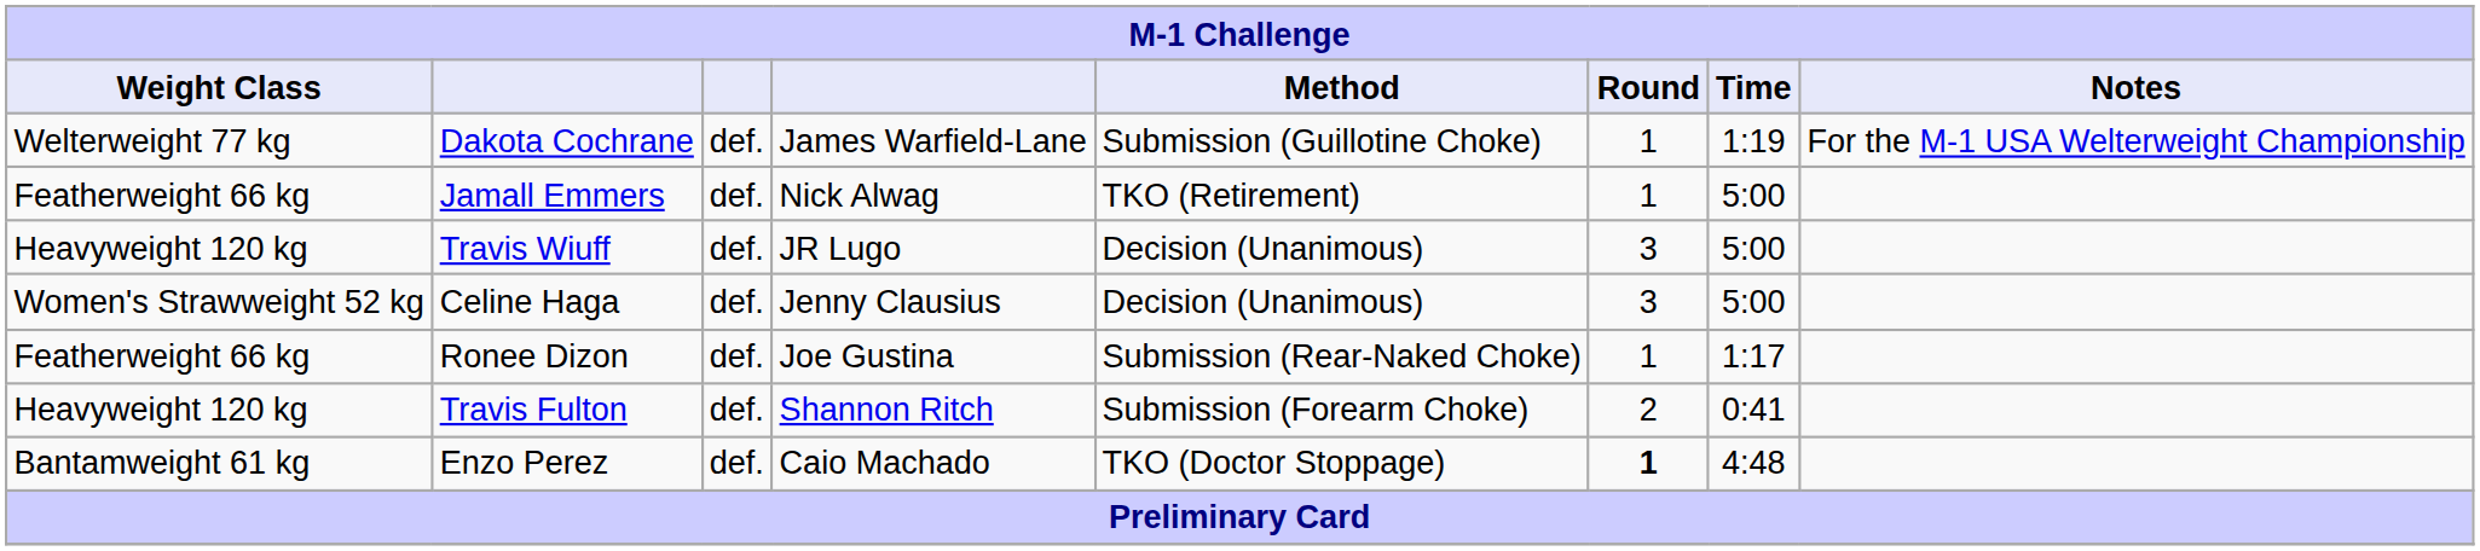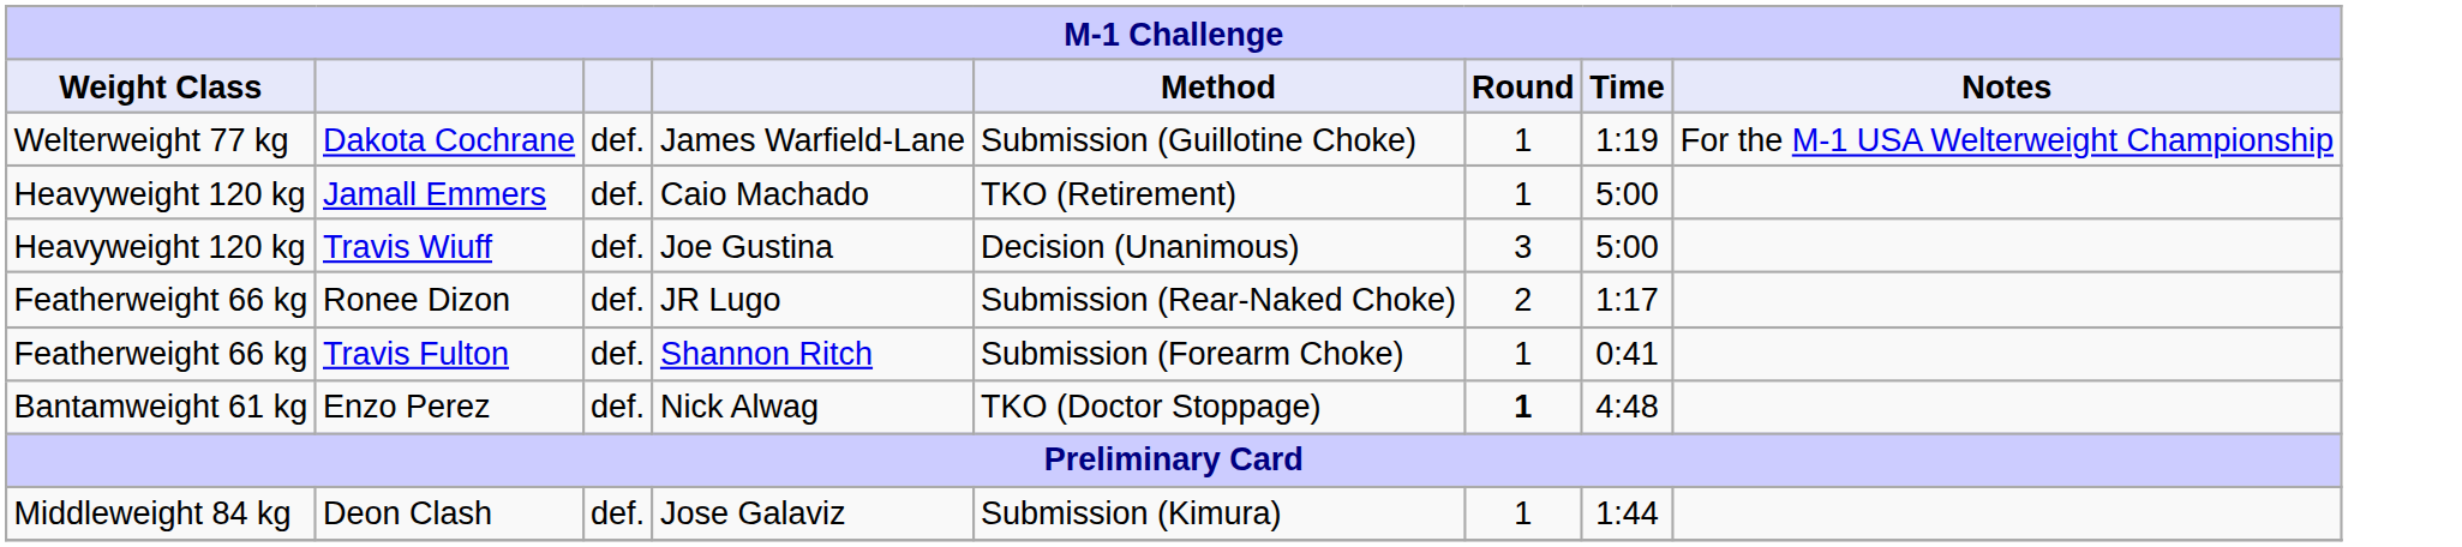Jamall Emmers | Weight Class: Featherweight 66 kg -> Heavyweight 120 kg
Jamall Emmers | column 4: Nick Alwag -> Caio Machado
Travis Wiuff | column 4: JR Lugo -> Joe Gustina
- row: Women's Strawweight 52 kg | Celine Haga | def. | Jenny Clausius | Decision (Unanimous) | 3 | 5:00
Ronee Dizon | column 4: Joe Gustina -> JR Lugo
Ronee Dizon | Round: 1 -> 2
Travis Fulton | Weight Class: Heavyweight 120 kg -> Featherweight 66 kg
Travis Fulton | Round: 2 -> 1
Enzo Perez | column 4: Caio Machado -> Nick Alwag
+ row: Middleweight 84 kg | Deon Clash | def. | Jose Galaviz | Submission (Kimura) | 1 | 1:44
